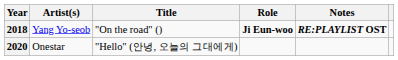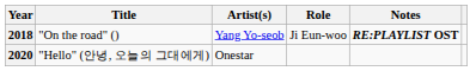columns swapped: Title <-> Artist(s)
2018 | Role: bold -> normal
